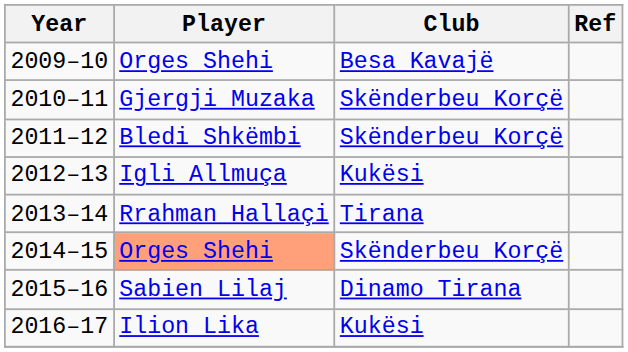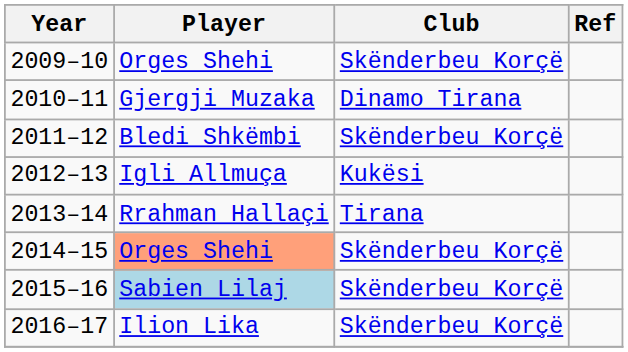2009–10 | Club: Besa Kavajë -> Skënderbeu Korçë
2010–11 | Club: Skënderbeu Korçë -> Dinamo Tirana
2015–16 | Player: no background -> lightblue background
2015–16 | Club: Dinamo Tirana -> Skënderbeu Korçë
2016–17 | Club: Kukësi -> Skënderbeu Korçë
